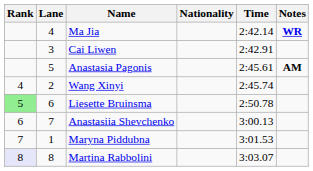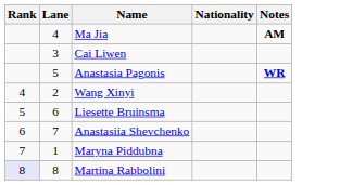- column: Time | 2:42.14 | 2:42.91 | 2:45.61 | 2:45.74 | 2:50.78 | 3:00.13 | 3:01.53 | 3:03.07
Ma Jia | Notes: WR -> AM
Anastasia Pagonis | Notes: AM -> WR
Liesette Bruinsma | Rank: lightgreen background -> no background
